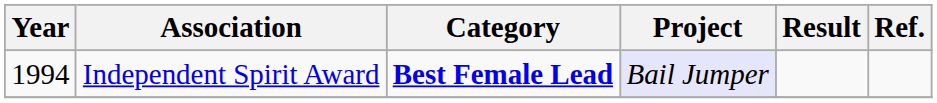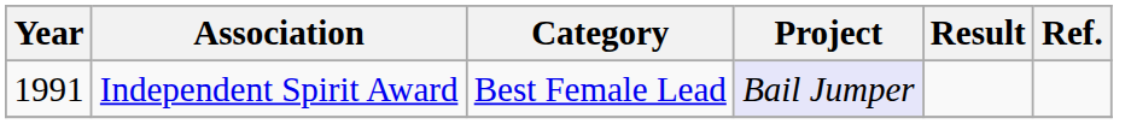Independent Spirit Award | Year: 1994 -> 1991
Independent Spirit Award | Category: bold -> normal
